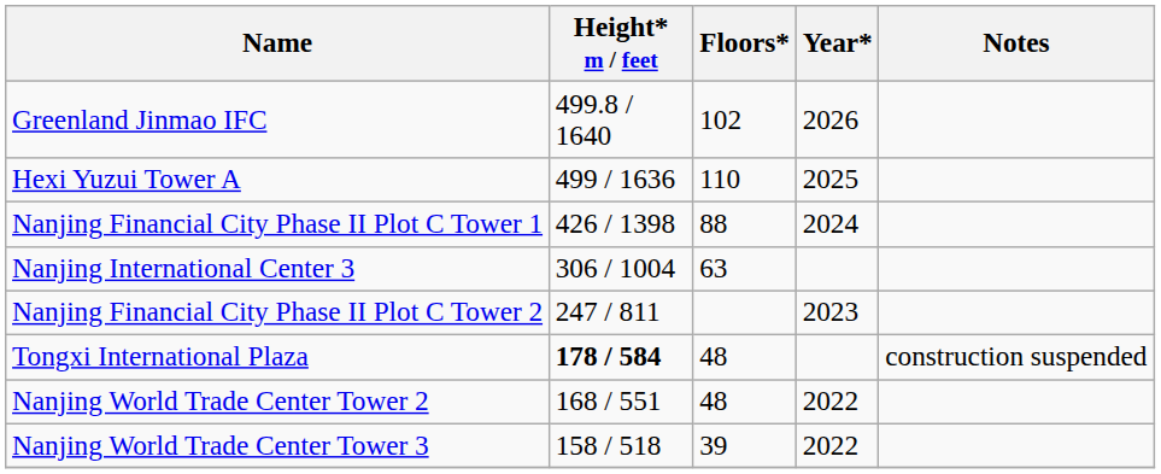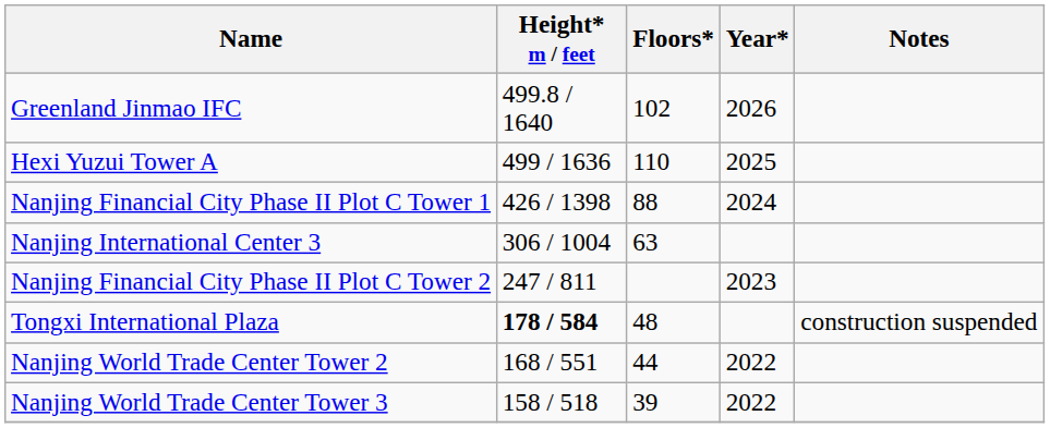Nanjing World Trade Center Tower 2 | Floors*: 48 -> 44
